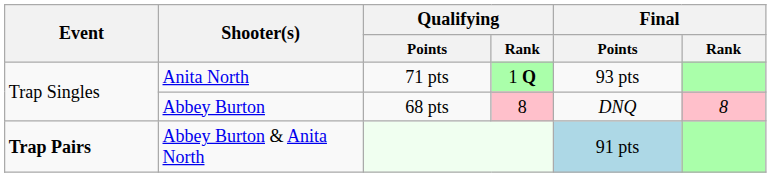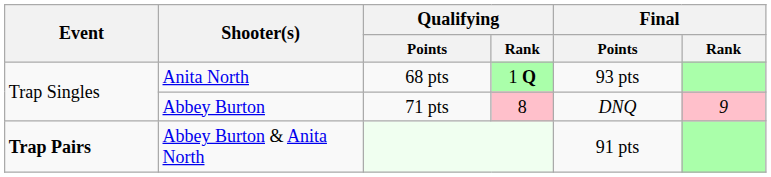Anita North | Qualifying / Points: 71 pts -> 68 pts
Abbey Burton | Qualifying / Points: 68 pts -> 71 pts
Abbey Burton | Final / Rank: 8 -> 9
Abbey Burton & Anita North | Final / Points: lightblue background -> no background
